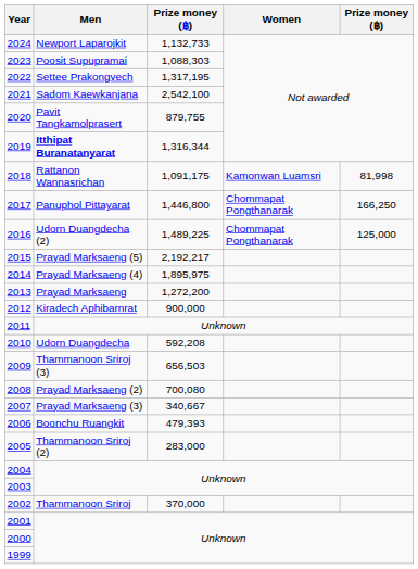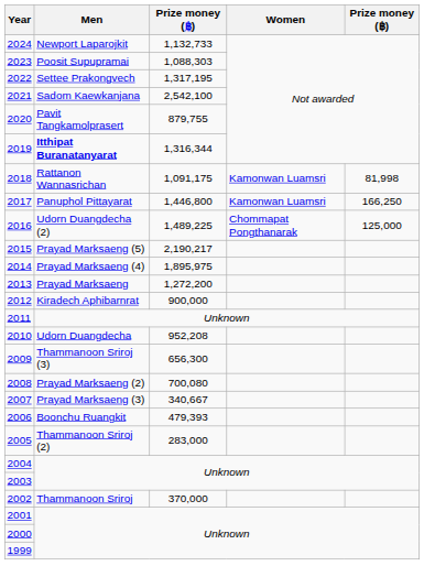2017 | Women: Chommapat Pongthanarak -> Kamonwan Luamsri
2015 | column 3: 2,192,217 -> 2,190,217
2010 | column 3: 592,208 -> 952,208
2009 | column 3: 656,503 -> 656,300
